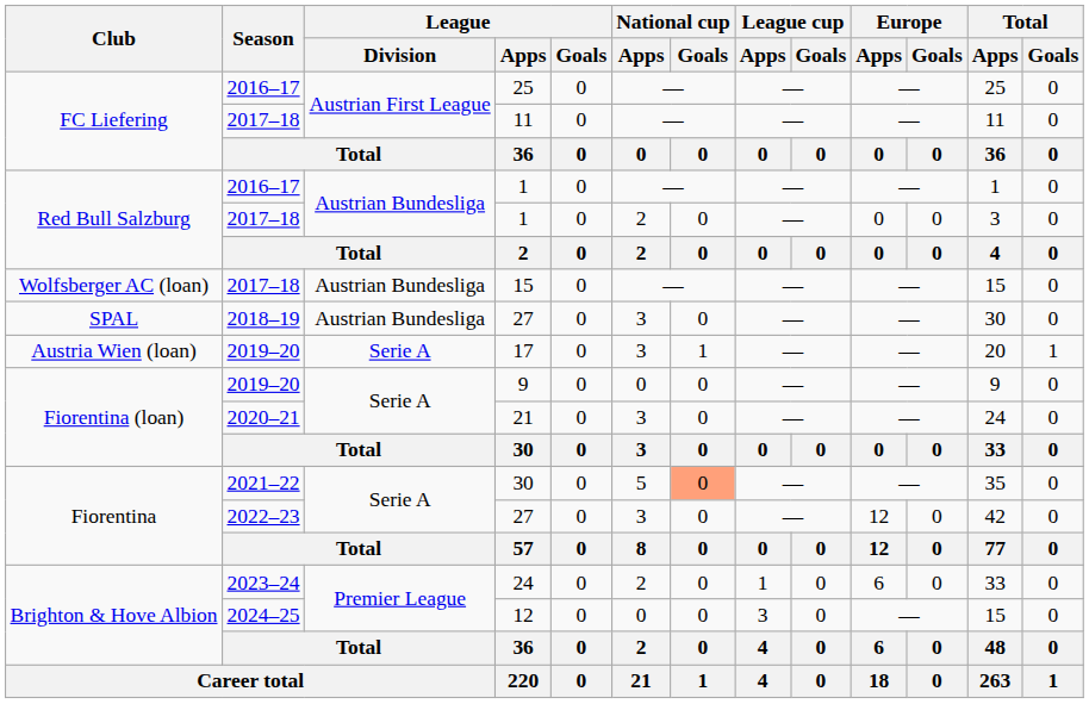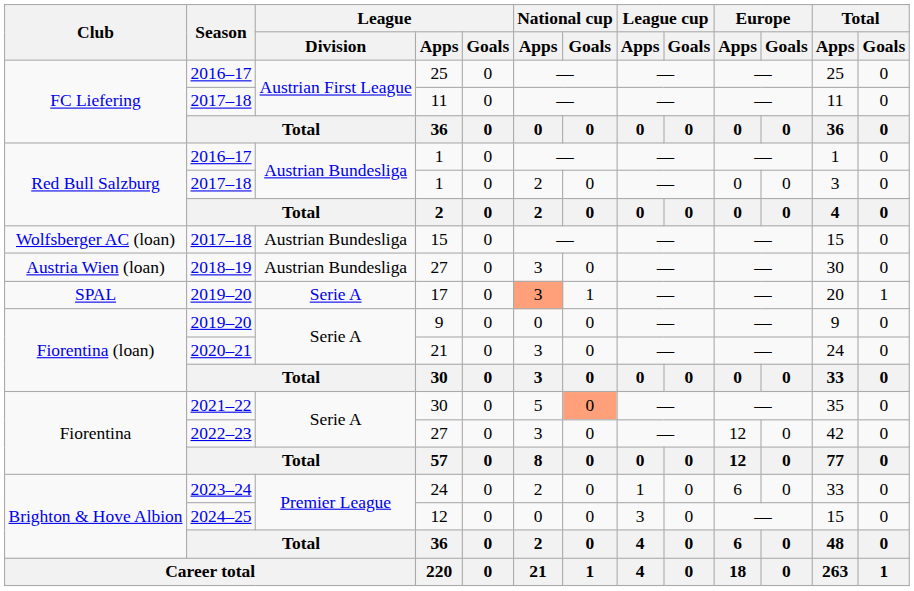2018–19 / 27 | Club: SPAL -> Austria Wien (loan)
17 | Club: Austria Wien (loan) -> SPAL
17 | National cup / Apps: no background -> lightsalmon background
